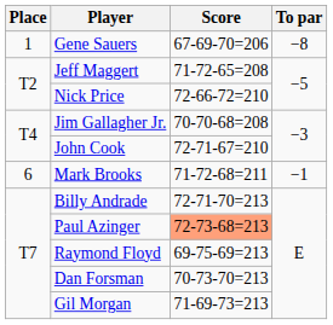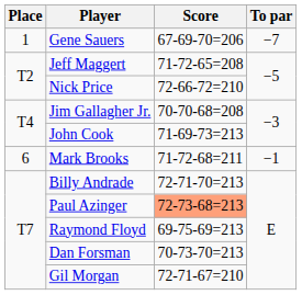Gene Sauers | To par: −8 -> −7
John Cook | Score: 72-71-67=210 -> 71-69-73=213
Gil Morgan | Score: 71-69-73=213 -> 72-71-67=210
